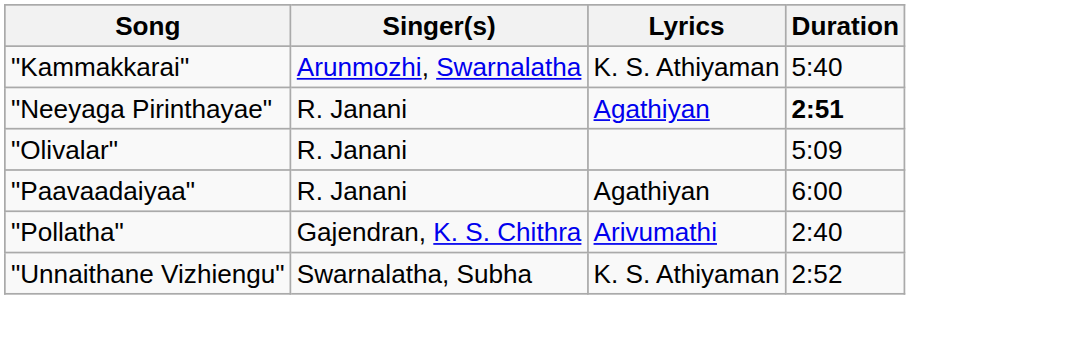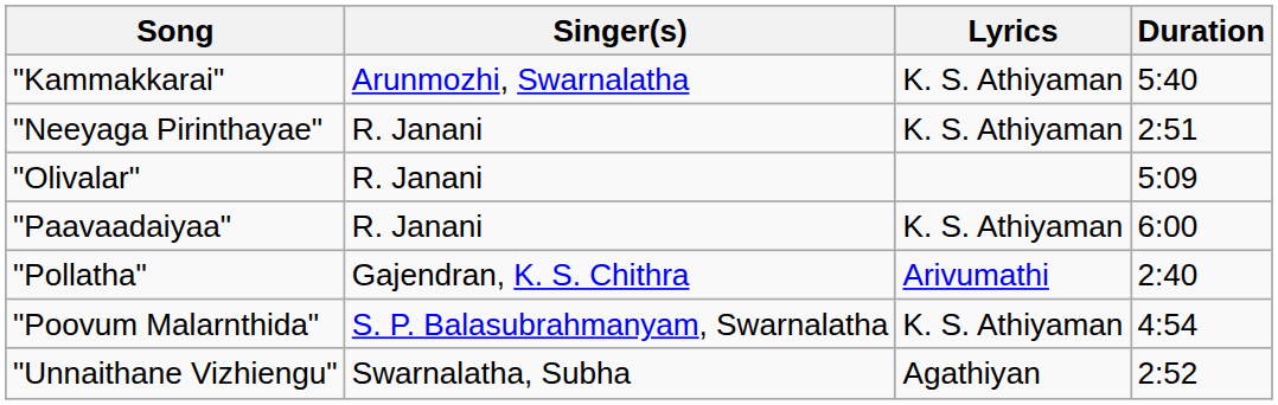"Neeyaga Pirinthayae" | Lyrics: Agathiyan -> K. S. Athiyaman
"Neeyaga Pirinthayae" | Duration: bold -> normal
"Paavaadaiyaa" | Lyrics: Agathiyan -> K. S. Athiyaman
+ row: "Poovum Malarnthida" | S. P. Balasubrahmanyam, Swarnalatha | K. S. Athiyaman | 4:54
"Unnaithane Vizhiengu" | Lyrics: K. S. Athiyaman -> Agathiyan
